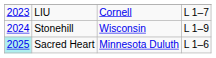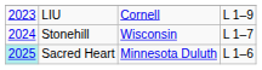LIU | column 4: L 1–7 -> L 1–9
Stonehill | column 4: L 1–9 -> L 1–7
